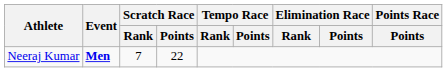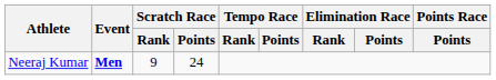Neeraj Kumar | Scratch Race / Rank: 7 -> 9
Neeraj Kumar | Scratch Race / Points: 22 -> 24
